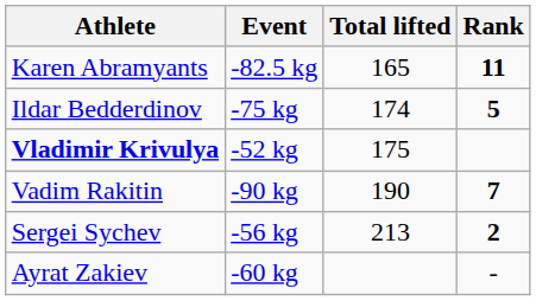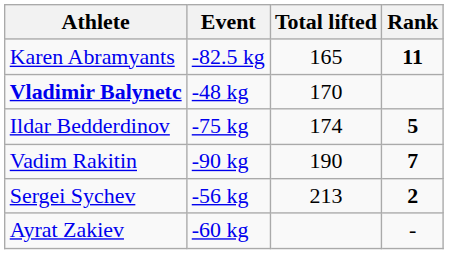+ row: Vladimir Balynetc | -48 kg | 170
- row: Vladimir Krivulya | -52 kg | 175
